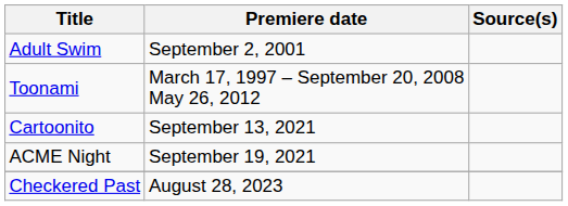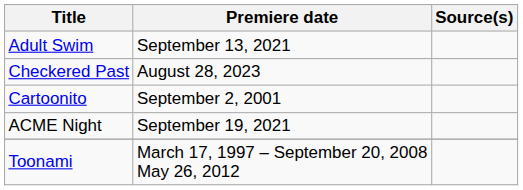Adult Swim | Premiere date: September 2, 2001 -> September 13, 2021
rows swapped: Toonami <-> Checkered Past
Cartoonito | Premiere date: September 13, 2021 -> September 2, 2001
